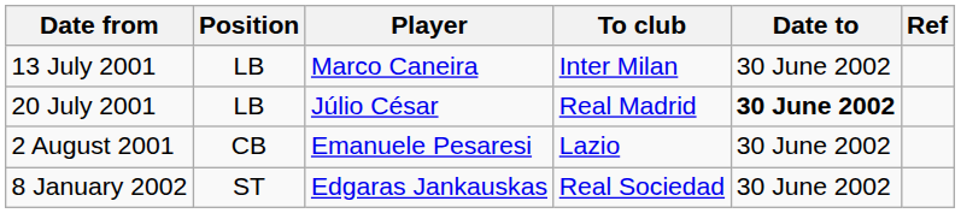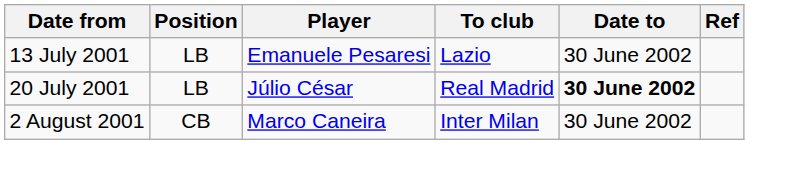13 July 2001 | Player: Marco Caneira -> Emanuele Pesaresi
13 July 2001 | To club: Inter Milan -> Lazio
2 August 2001 | Player: Emanuele Pesaresi -> Marco Caneira
2 August 2001 | To club: Lazio -> Inter Milan
- row: 8 January 2002 | ST | Edgaras Jankauskas | Real Sociedad | 30 June 2002
